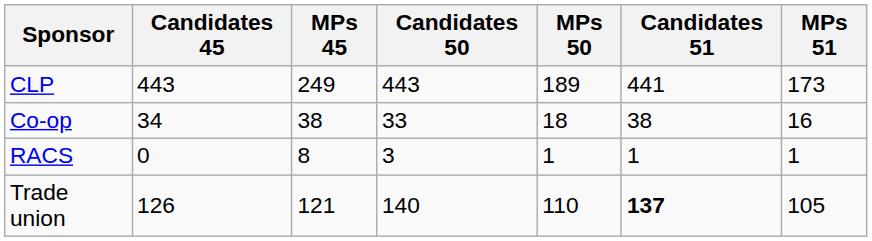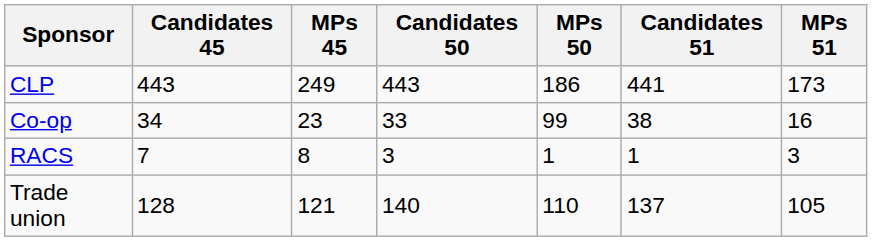CLP | MPs 50: 189 -> 186
Co-op | MPs 45: 38 -> 23
Co-op | MPs 50: 18 -> 99
RACS | Candidates 45: 0 -> 7
RACS | MPs 51: 1 -> 3
Trade union | Candidates 45: 126 -> 128
Trade union | Candidates 51: bold -> normal
